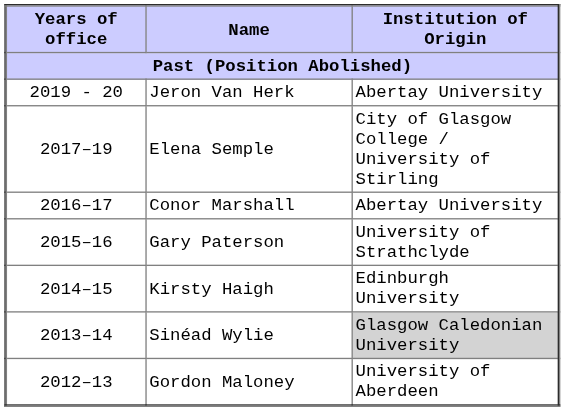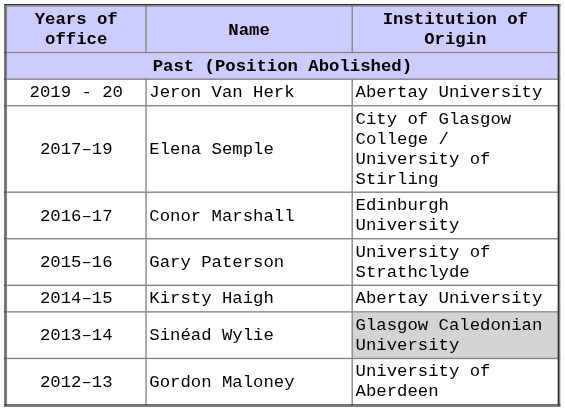Conor Marshall | Institution of Origin: Abertay University -> Edinburgh University
Kirsty Haigh | Institution of Origin: Edinburgh University -> Abertay University
